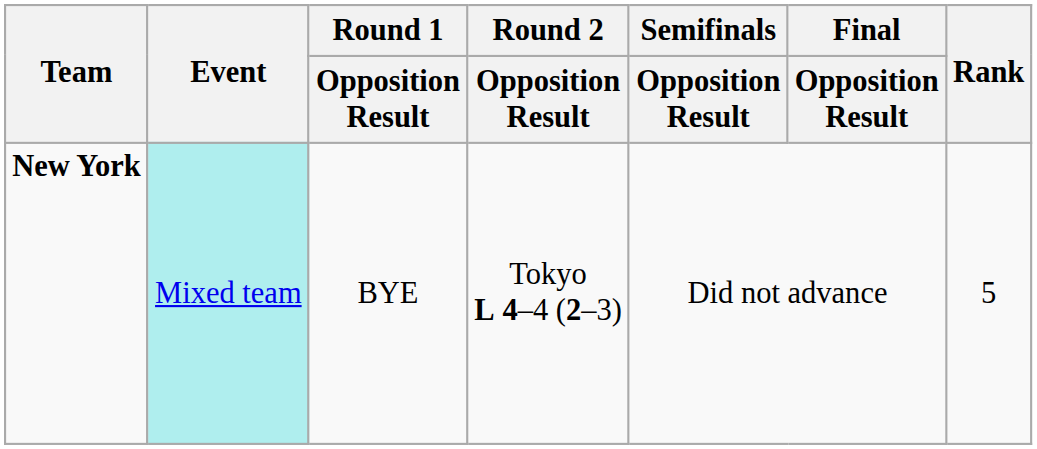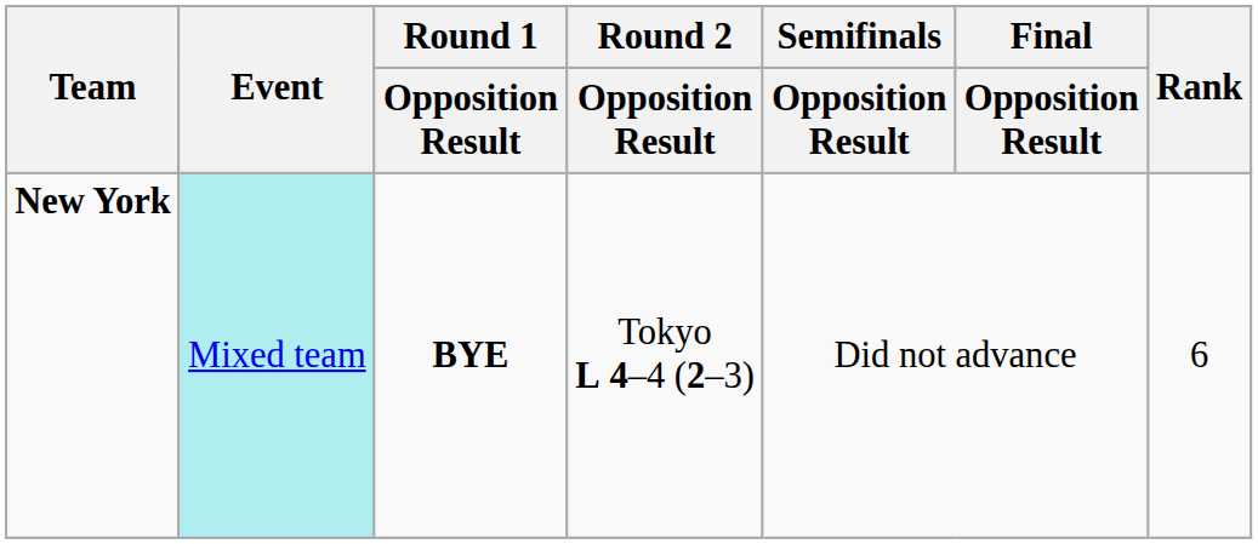New York | Round 1 / Opposition Result: normal -> bold
New York | Rank: 5 -> 6
